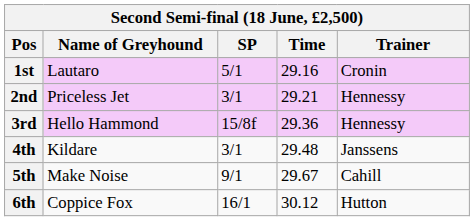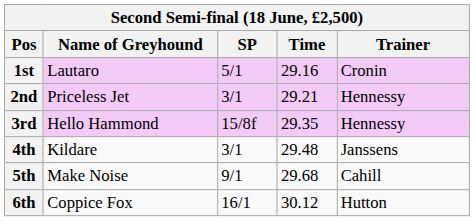3rd | Time: 29.36 -> 29.35
5th | Time: 29.67 -> 29.68
